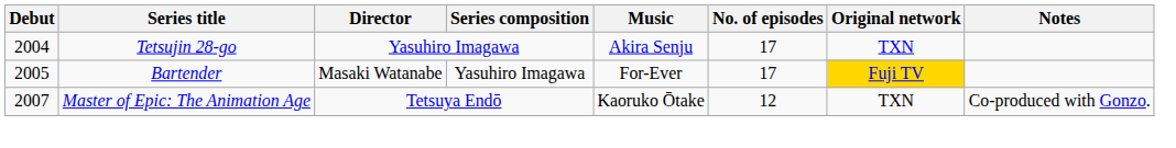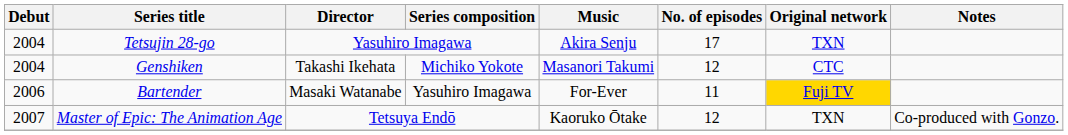+ row: 2004 | Genshiken | Takashi Ikehata | Michiko Yokote | Masanori Takumi | 12 | CTC
Bartender | Debut: 2005 -> 2006
Bartender | No. of episodes: 17 -> 11
